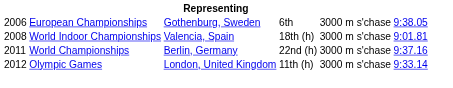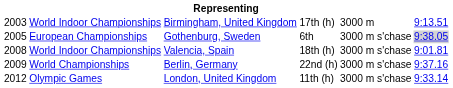+ row: 2003 | World Indoor Championships | Birmingham, United Kingdom | 17th (h) | 3000 m | 9:13.51
Gothenburg, Sweden | column 1: 2006 -> 2005
Gothenburg, Sweden | column 6: no background -> lightgrey background
Berlin, Germany | column 1: 2011 -> 2009
